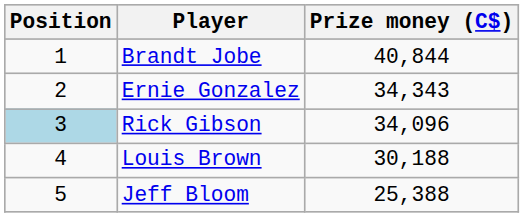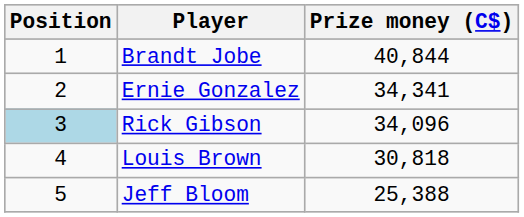Ernie Gonzalez | Prize money (C$): 34,343 -> 34,341
Louis Brown | Prize money (C$): 30,188 -> 30,818
